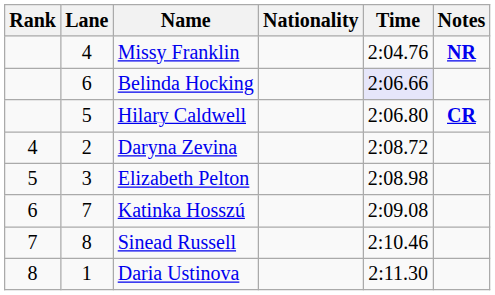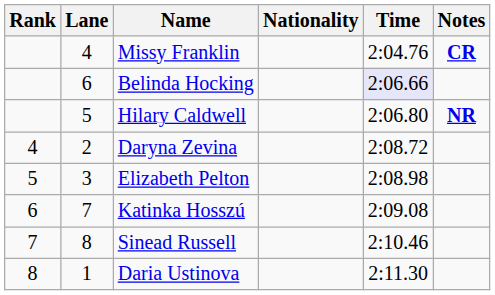Missy Franklin | Notes: NR -> CR
Hilary Caldwell | Notes: CR -> NR
